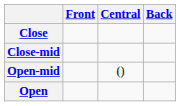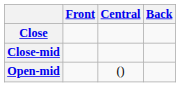- row: Open
